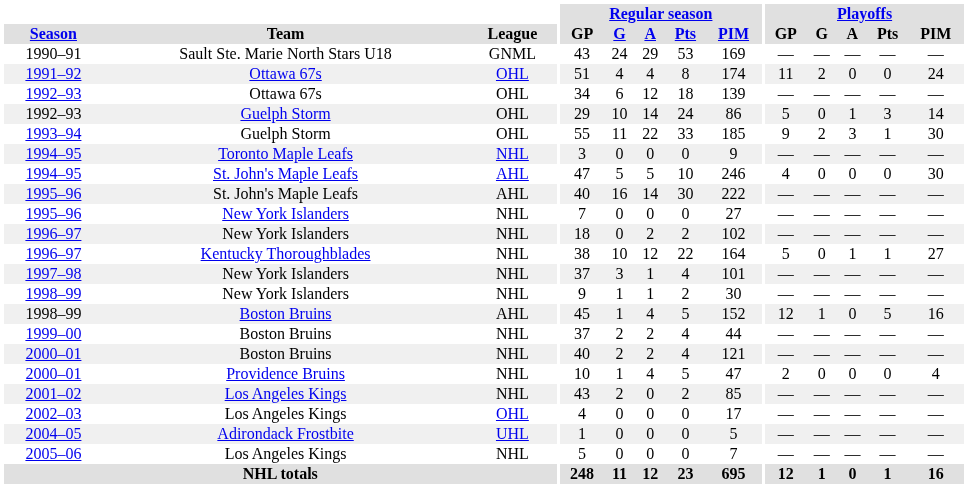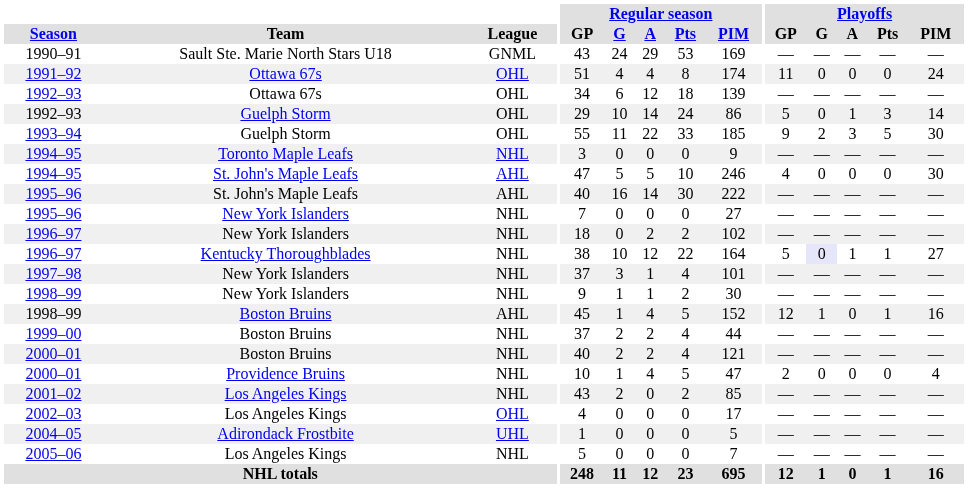1991–92 | Playoffs / G: 2 -> 0
1993–94 | Playoffs / Pts: 1 -> 5
1996–97 / Kentucky Thoroughblades | Playoffs / G: no background -> lavender background
1998–99 / Boston Bruins | Playoffs / Pts: 5 -> 1
